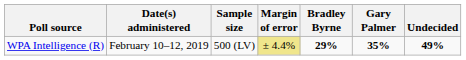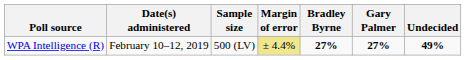WPA Intelligence (R) | Bradley Byrne: 29% -> 27%
WPA Intelligence (R) | Gary Palmer: 35% -> 27%
